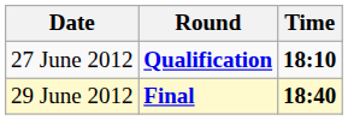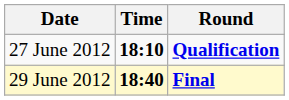columns swapped: Time <-> Round
